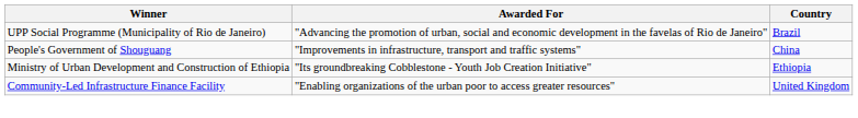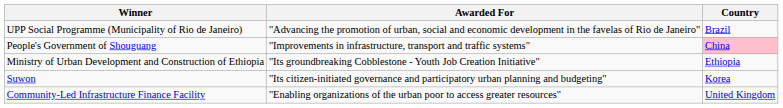People's Government of Shouguang | Country: no background -> pink background
+ row: Suwon | "Its citizen-initiated governance and participatory urban planning and budgeting" | Korea
